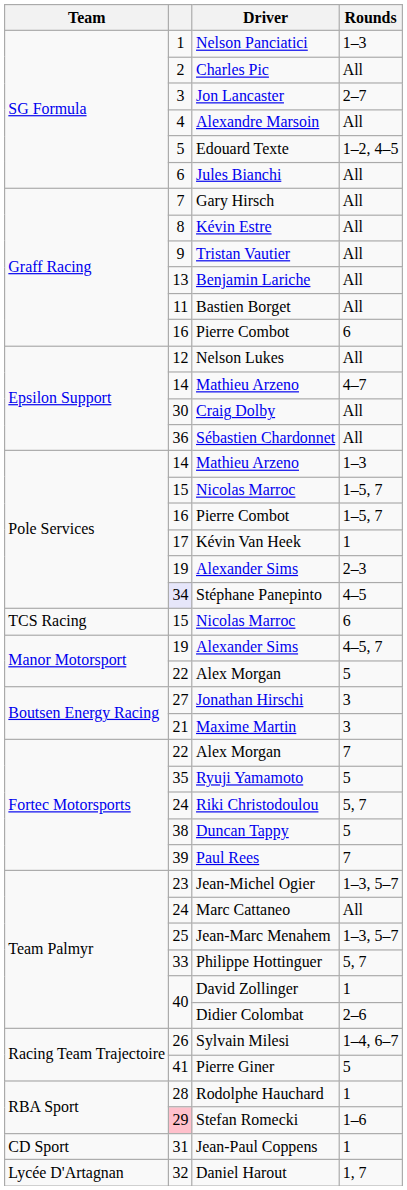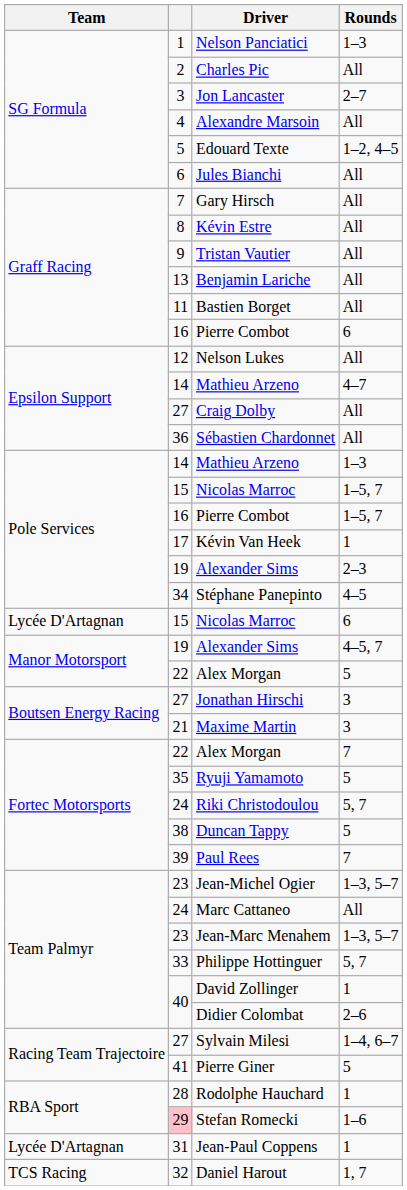Craig Dolby | column 2: 30 -> 27
Stéphane Panepinto | column 2: lavender background -> no background
Nicolas Marroc / 6 | Team: TCS Racing -> Lycée D'Artagnan
Jean-Marc Menahem | column 2: 25 -> 23
Sylvain Milesi | column 2: 26 -> 27
Jean-Paul Coppens | Team: CD Sport -> Lycée D'Artagnan
Daniel Harout | Team: Lycée D'Artagnan -> TCS Racing
